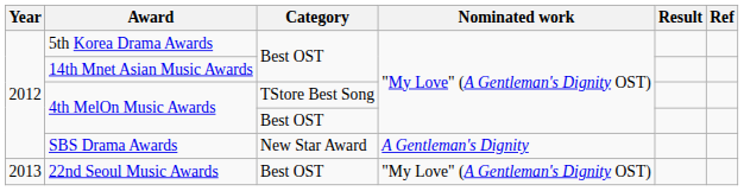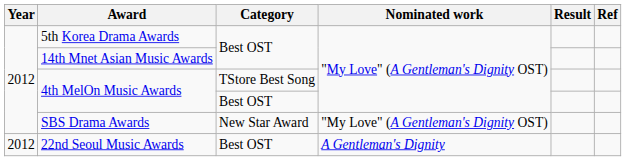SBS Drama Awards | Nominated work: A Gentleman's Dignity -> "My Love" (A Gentleman's Dignity OST)
22nd Seoul Music Awards | Year: 2013 -> 2012
22nd Seoul Music Awards | Nominated work: "My Love" (A Gentleman's Dignity OST) -> A Gentleman's Dignity
